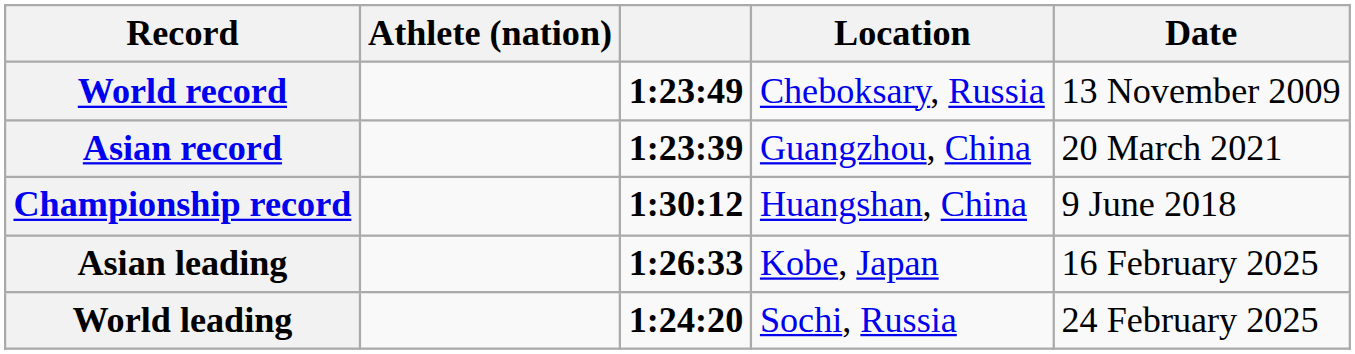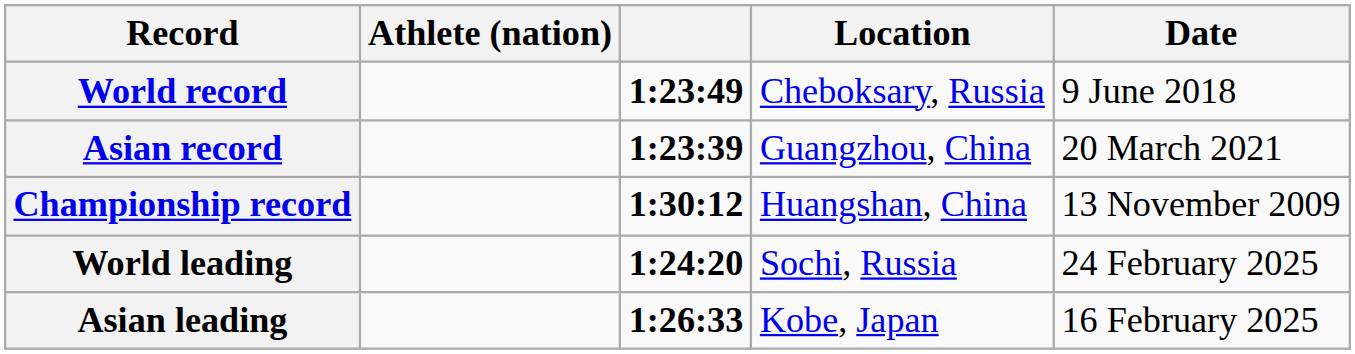World record | Date: 13 November 2009 -> 9 June 2018
Championship record | Date: 9 June 2018 -> 13 November 2009
rows swapped: World leading <-> Asian leading
